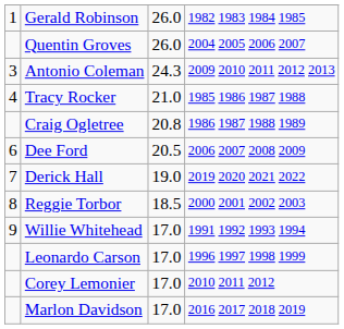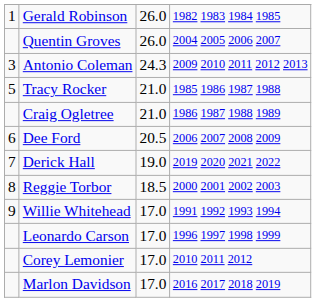Tracy Rocker | column 1: 4 -> 5
Craig Ogletree | column 3: 20.8 -> 21.0
